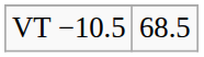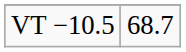VT −10.5 | column 2: 68.5 -> 68.7
